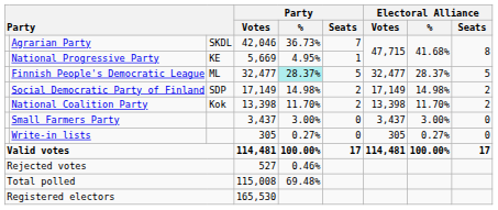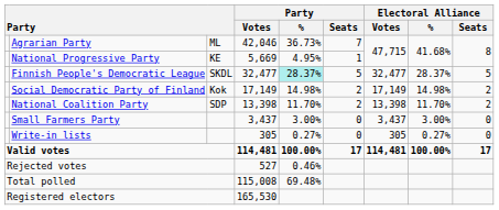Agrarian Party | column 3: SKDL -> ML
Finnish People's Democratic League | column 3: ML -> SKDL
Social Democratic Party of Finland | column 3: SDP -> Kok
National Coalition Party | column 3: Kok -> SDP
